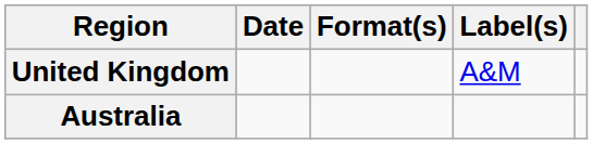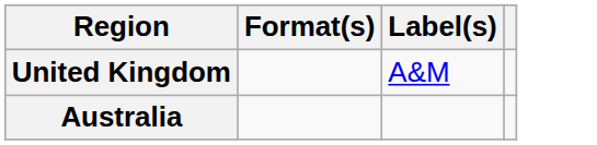- column: Date
